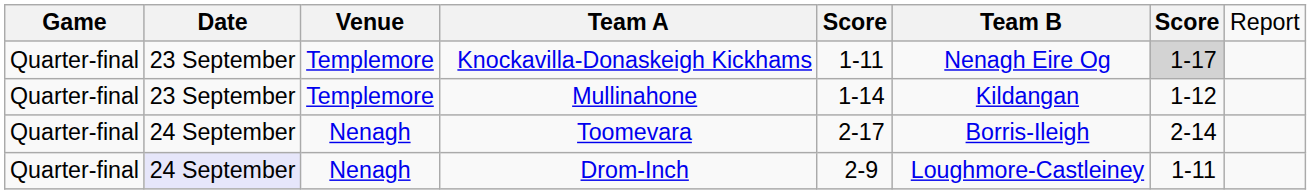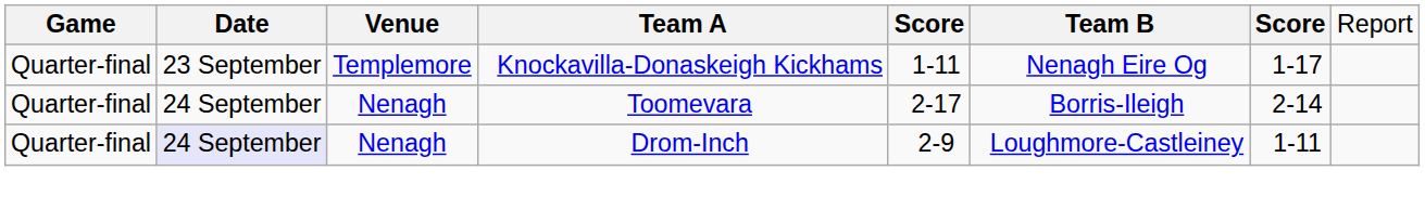Knockavilla-Donaskeigh Kickhams | column 7: lightgrey background -> no background
- row: Quarter-final | 23 September | Templemore | Mullinahone | 1-14 | Kildangan | 1-12
